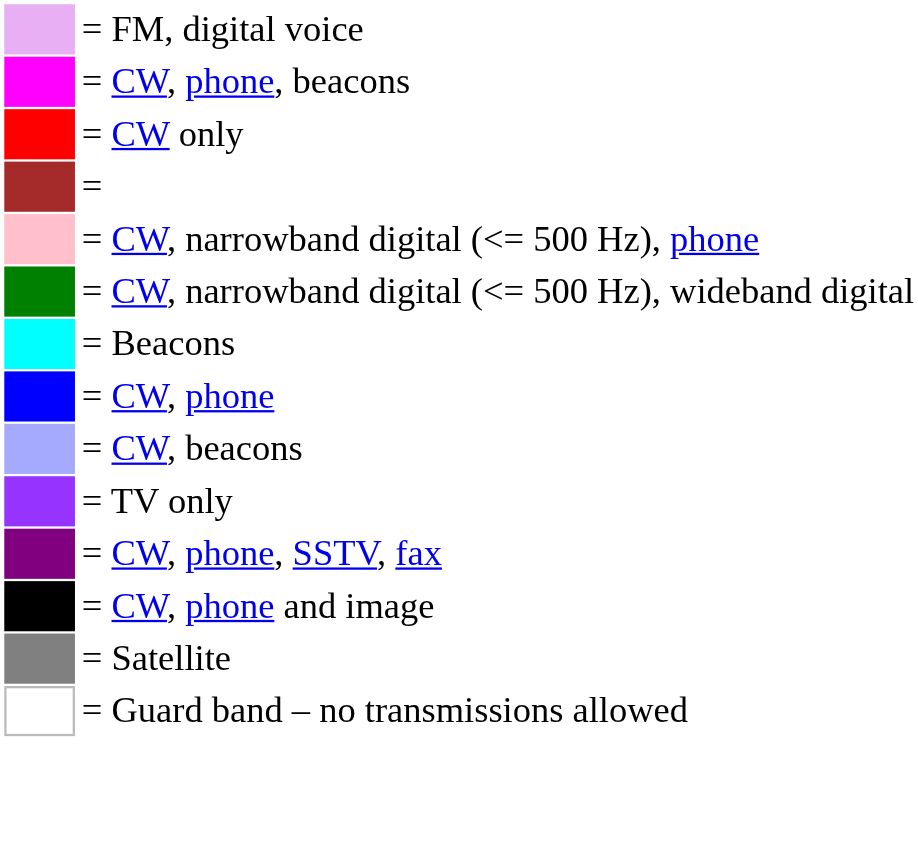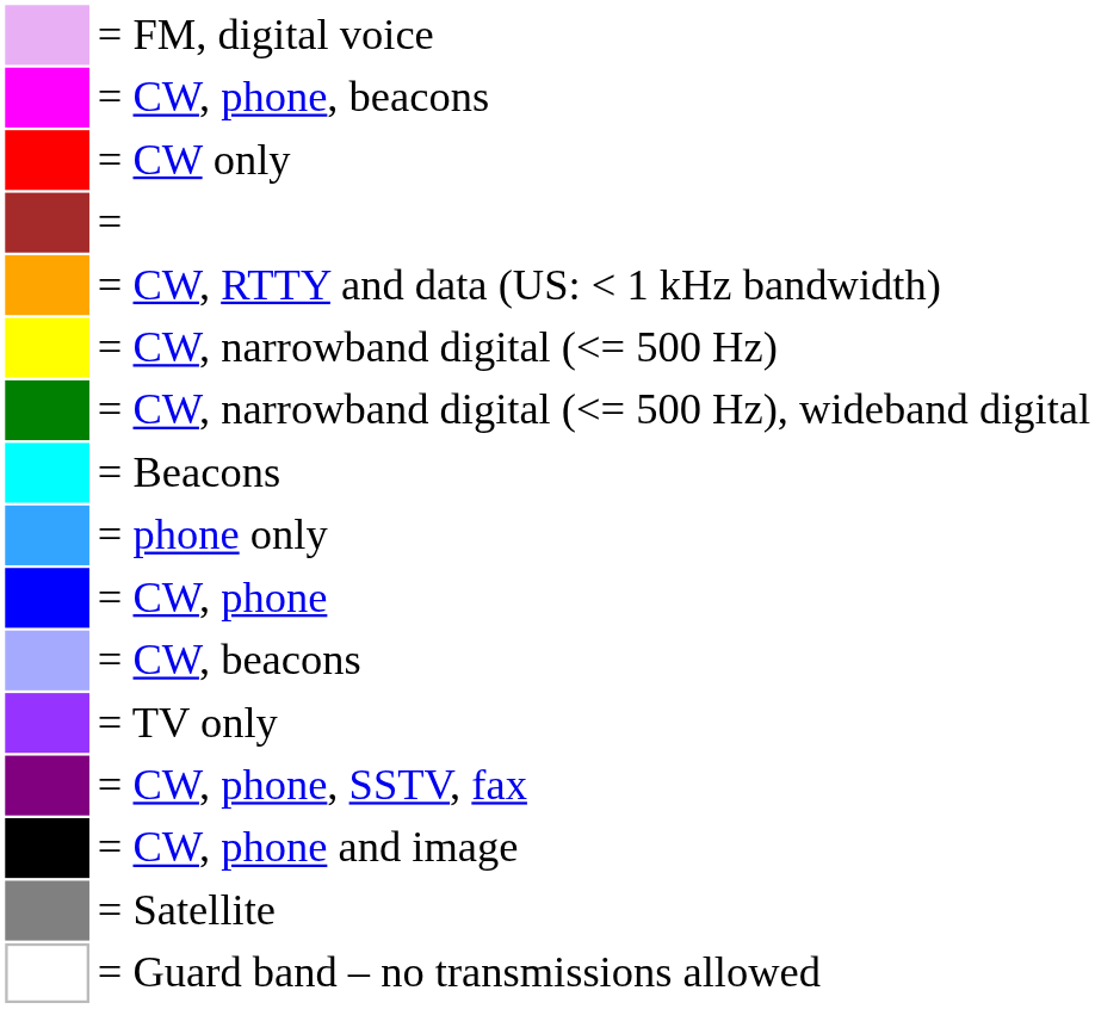+ row: = CW, RTTY and data (US: < 1 kHz bandwidth)
- row: = CW, narrowband digital (<= 500 Hz), phone
+ row: = CW, narrowband digital (<= 500 Hz)
+ row: = phone only
